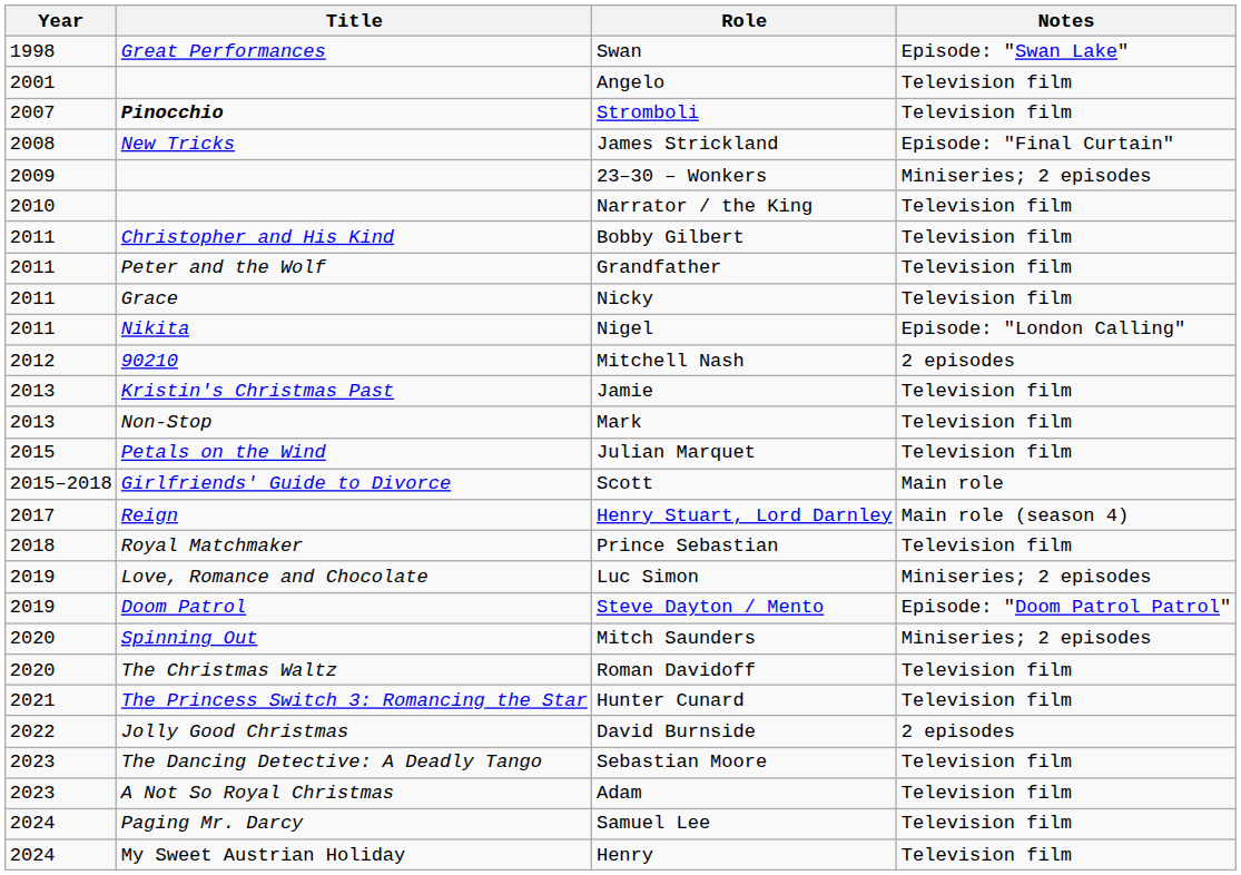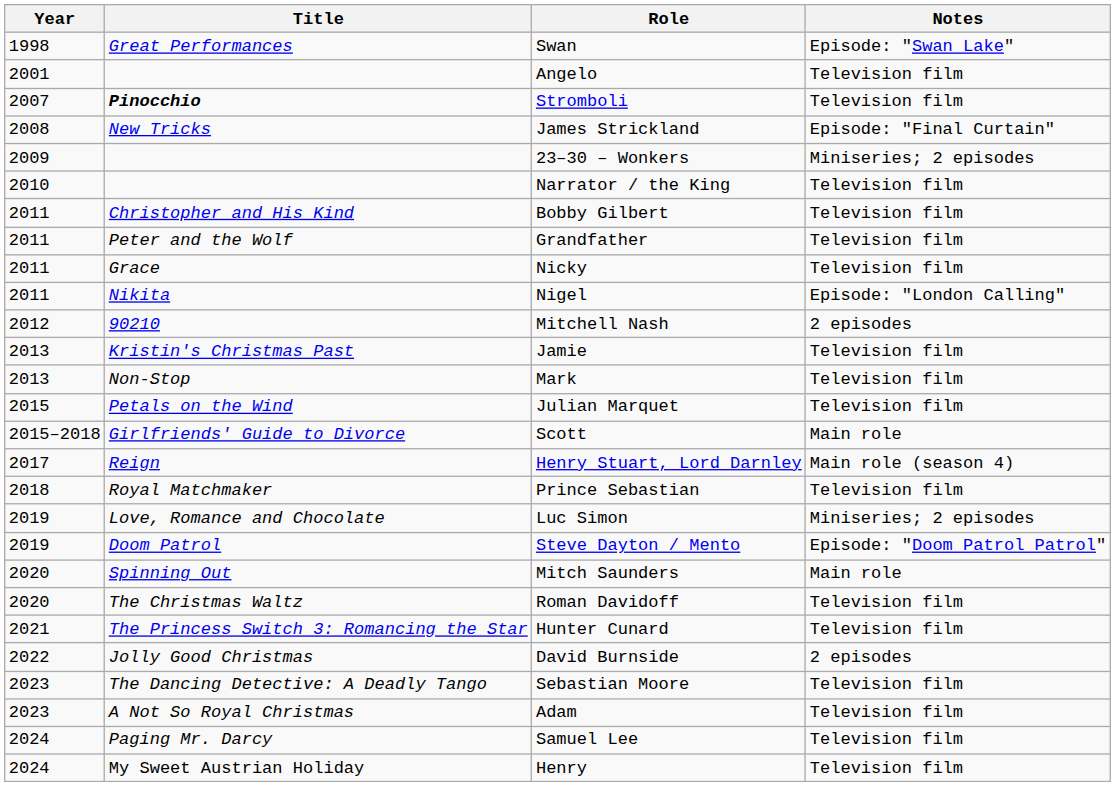Mitch Saunders | Notes: Miniseries; 2 episodes -> Main role
